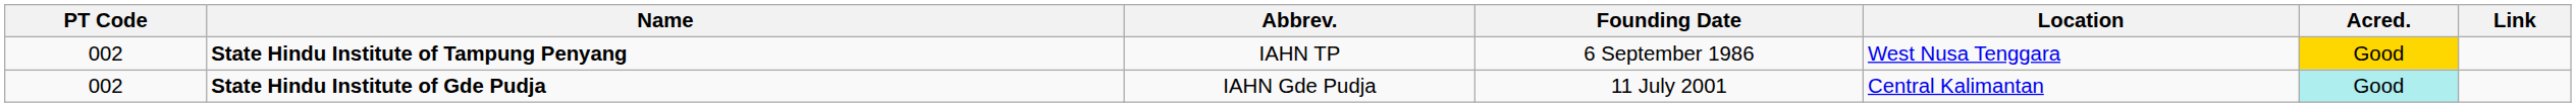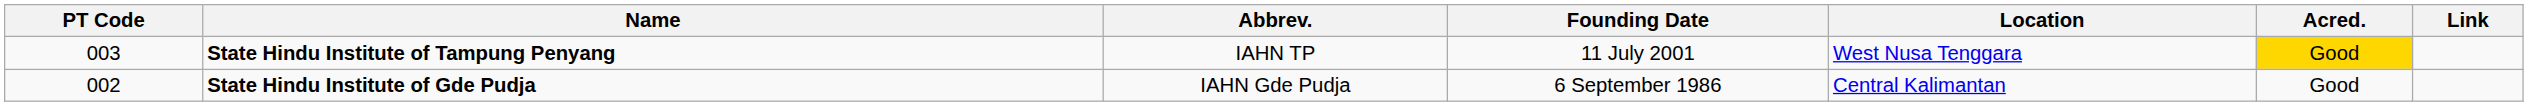State Hindu Institute of Tampung Penyang | PT Code: 002 -> 003
State Hindu Institute of Tampung Penyang | Founding Date: 6 September 1986 -> 11 July 2001
State Hindu Institute of Gde Pudja | Founding Date: 11 July 2001 -> 6 September 1986
State Hindu Institute of Gde Pudja | Acred.: paleturquoise background -> no background
